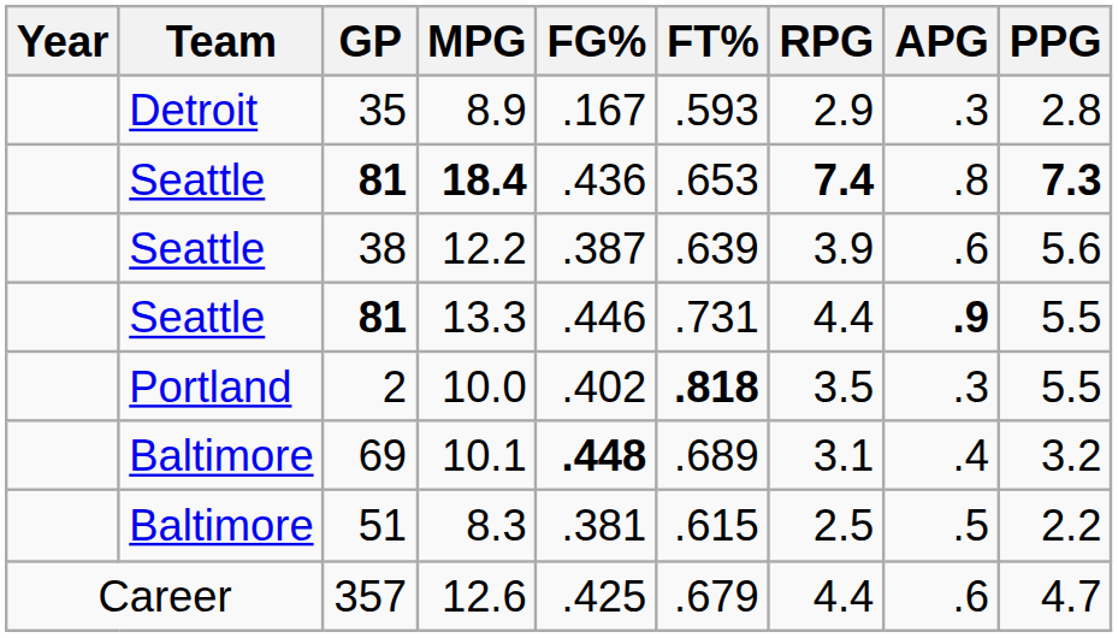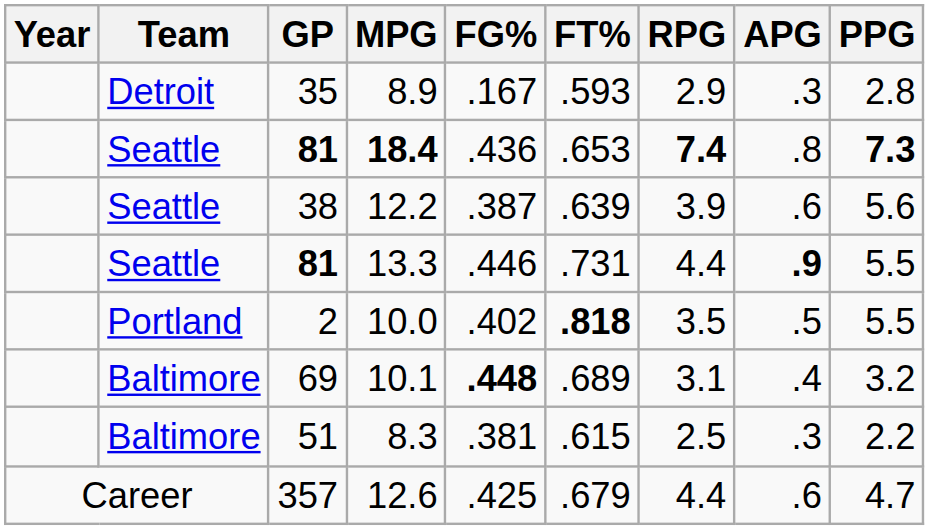10.0 | APG: .3 -> .5
8.3 | APG: .5 -> .3
